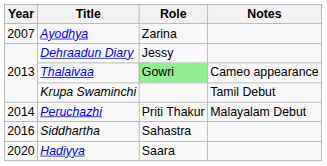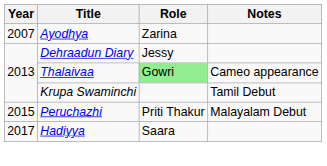Peruchazhi | Year: 2014 -> 2015
- row: 2016 | Siddhartha | Sahastra
Hadiyya | Year: 2020 -> 2017
